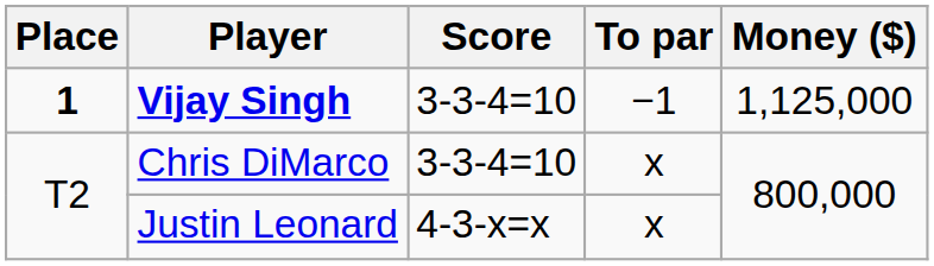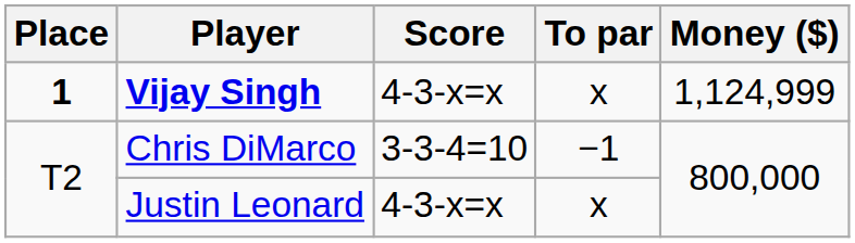Vijay Singh | Score: 3-3-4=10 -> 4-3-x=x
Vijay Singh | To par: −1 -> x
Vijay Singh | Money ($): 1,125,000 -> 1,124,999
Chris DiMarco | To par: x -> −1
